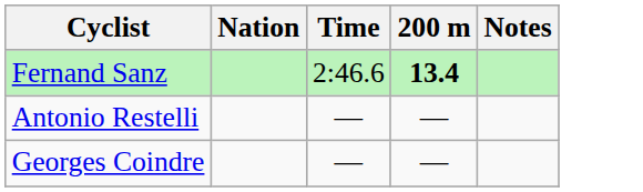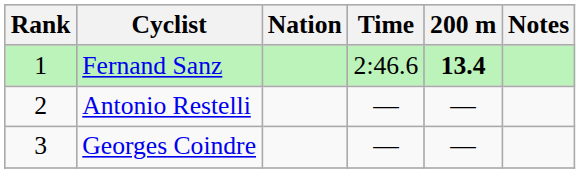+ column: Rank | 1 | 2 | 3
